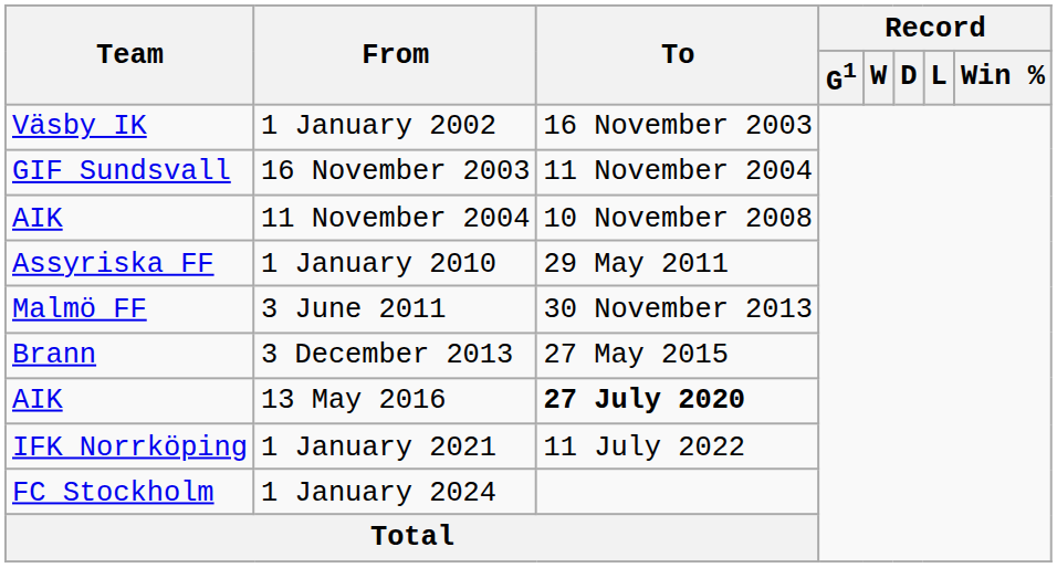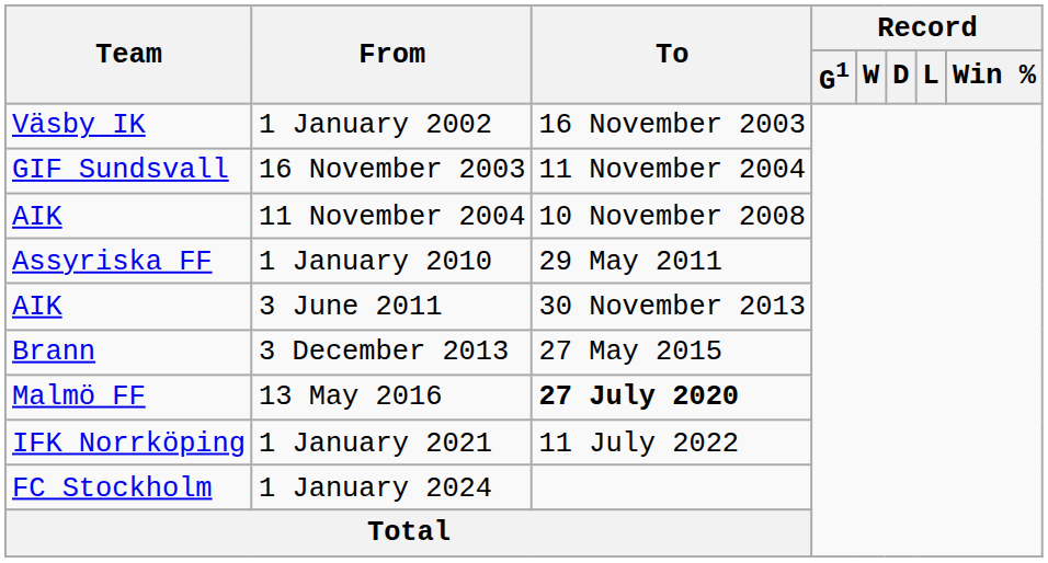3 June 2011 | Team: Malmö FF -> AIK
13 May 2016 | Team: AIK -> Malmö FF
